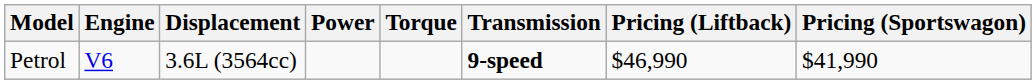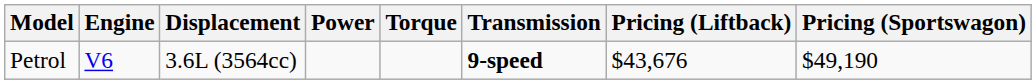Petrol | Pricing (Liftback): $46,990 -> $43,676
Petrol | Pricing (Sportswagon): $41,990 -> $49,190
